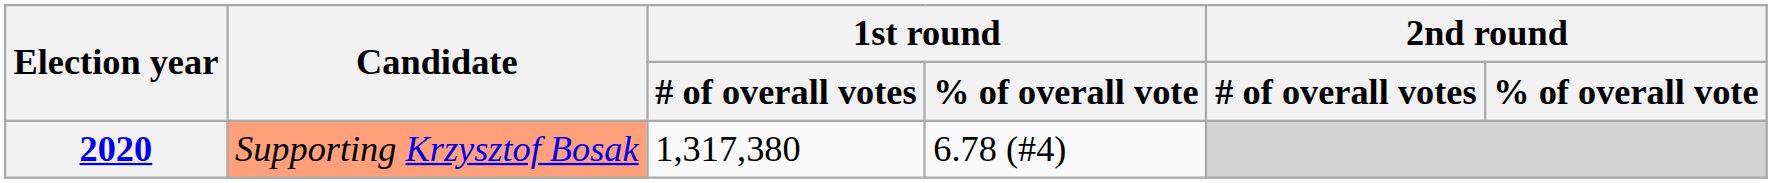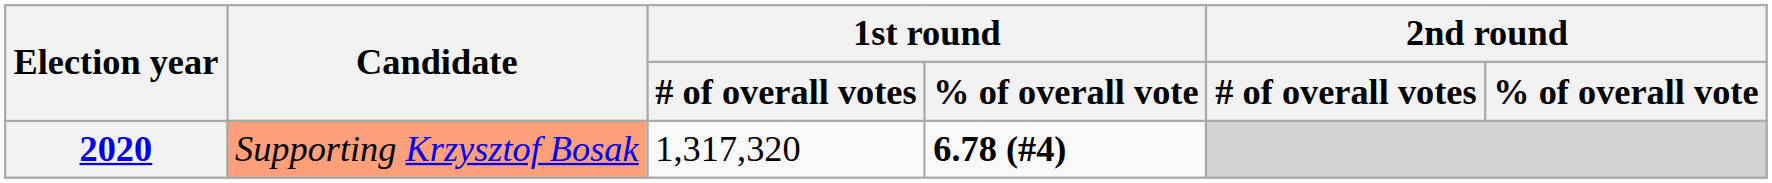2020 | 1st round / # of overall votes: 1,317,380 -> 1,317,320
2020 | 1st round / % of overall vote: normal -> bold
